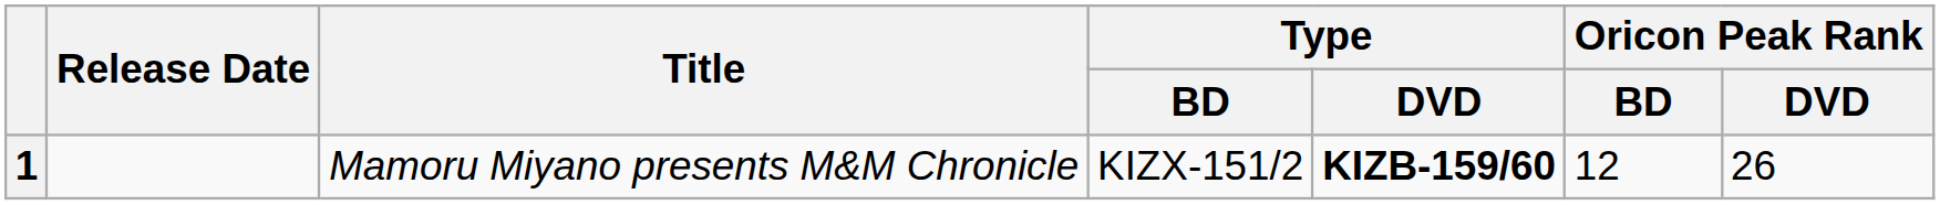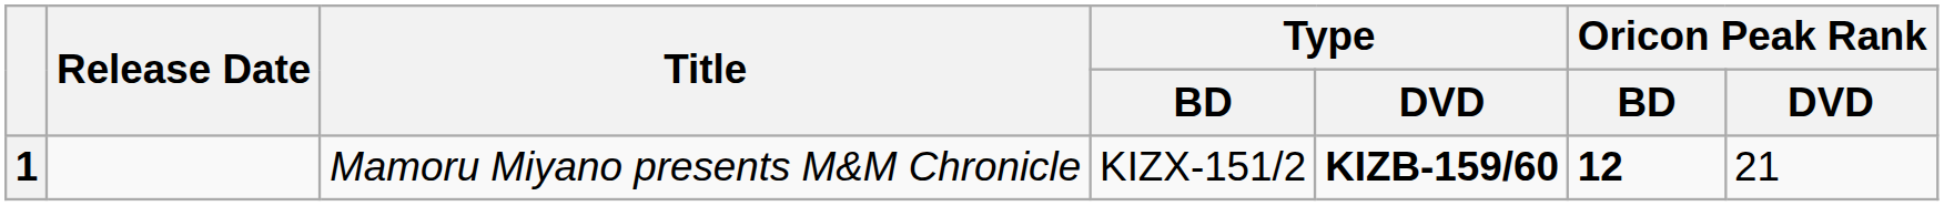1 | Oricon Peak Rank / BD: normal -> bold
1 | Oricon Peak Rank / DVD: 26 -> 21
